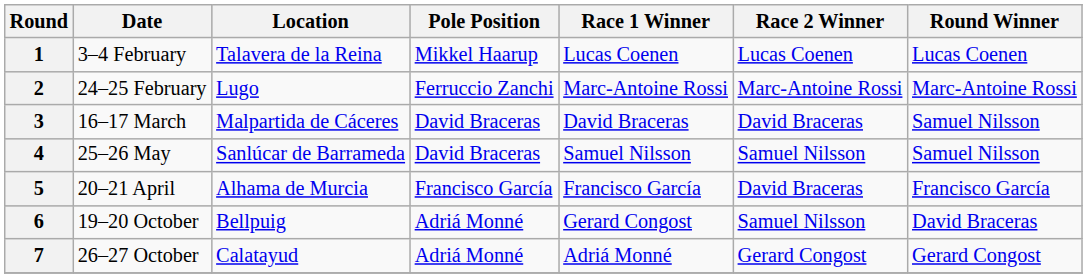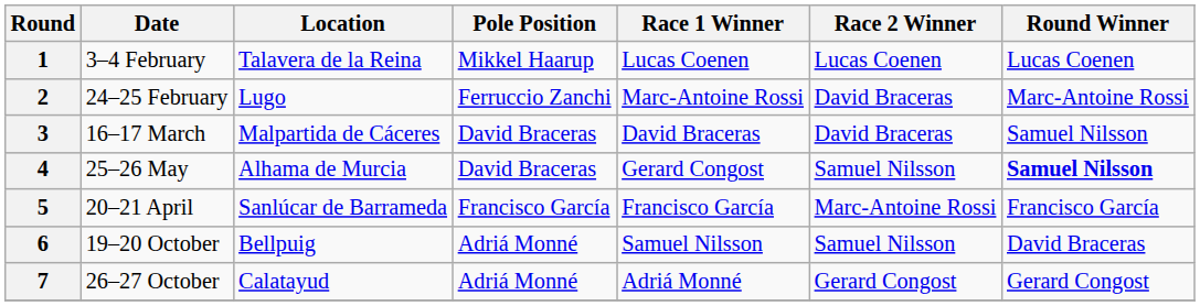2 | Race 2 Winner: Marc-Antoine Rossi -> David Braceras
4 | Location: Sanlúcar de Barrameda -> Alhama de Murcia
4 | Race 1 Winner: Samuel Nilsson -> Gerard Congost
4 | Round Winner: normal -> bold
5 | Location: Alhama de Murcia -> Sanlúcar de Barrameda
5 | Race 2 Winner: David Braceras -> Marc-Antoine Rossi
6 | Race 1 Winner: Gerard Congost -> Samuel Nilsson
